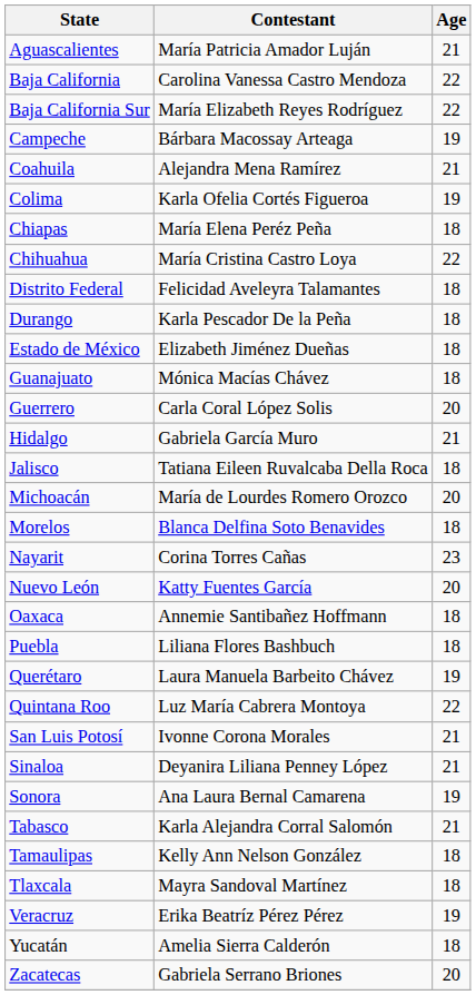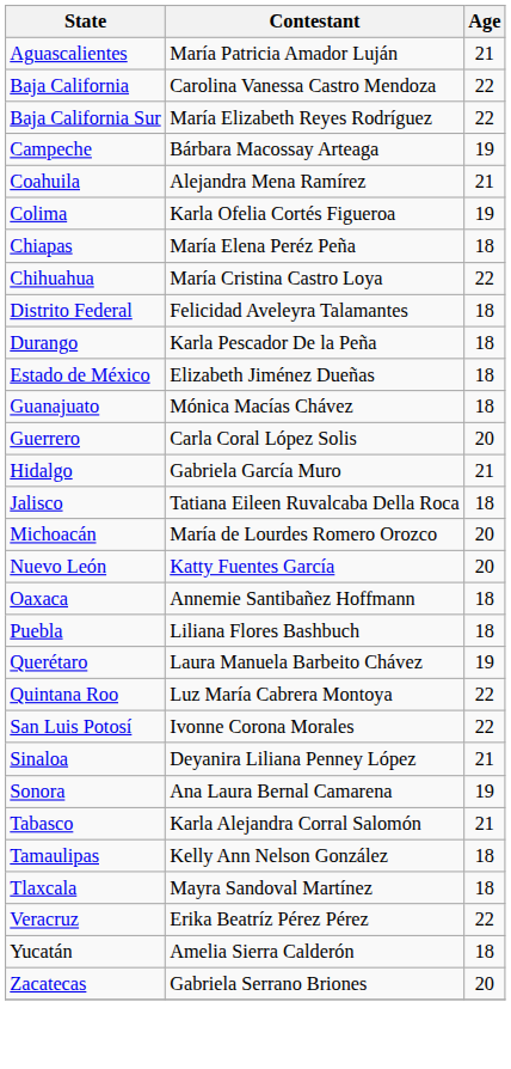- row: Morelos | Blanca Delfina Soto Benavides | 18
- row: Nayarit | Corina Torres Cañas | 23
San Luis Potosí | Age: 21 -> 22
Veracruz | Age: 19 -> 22
